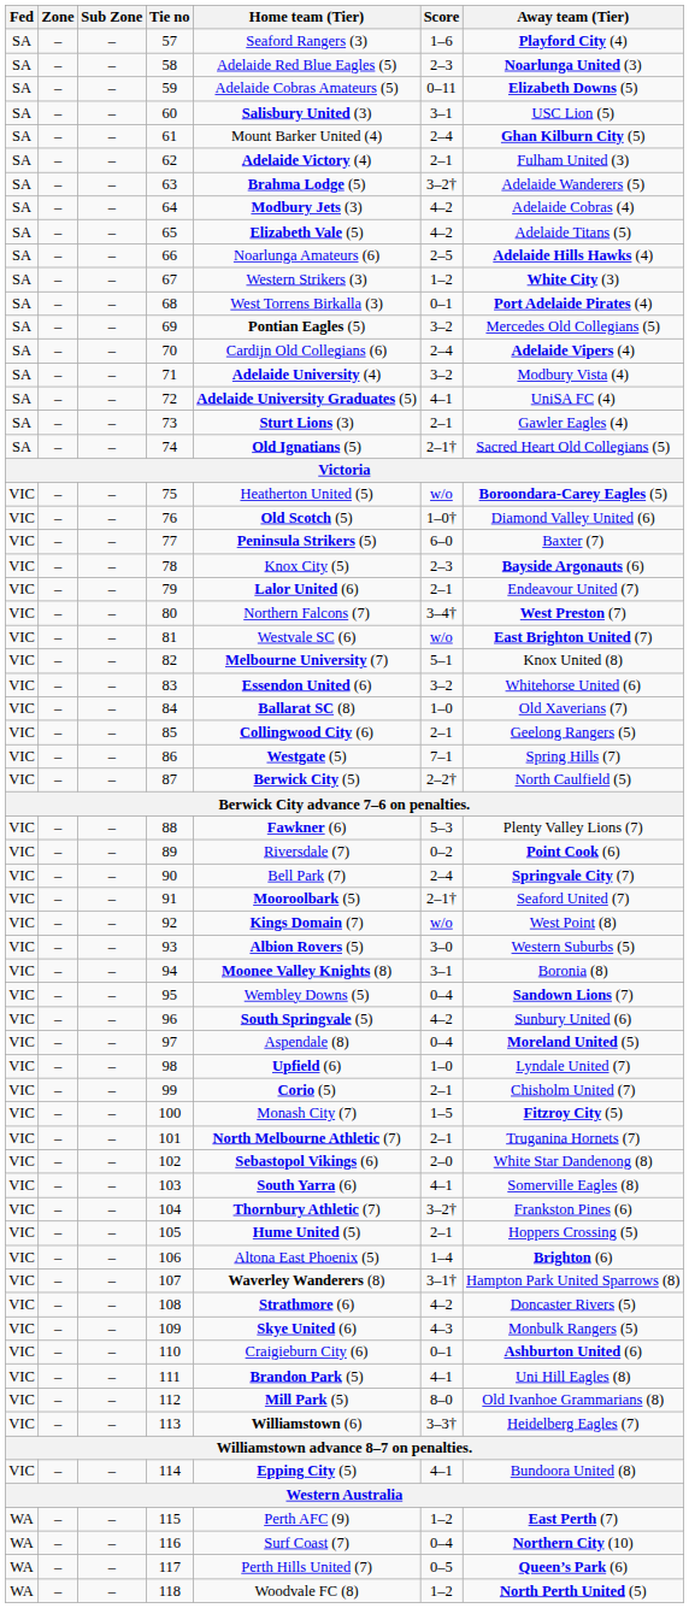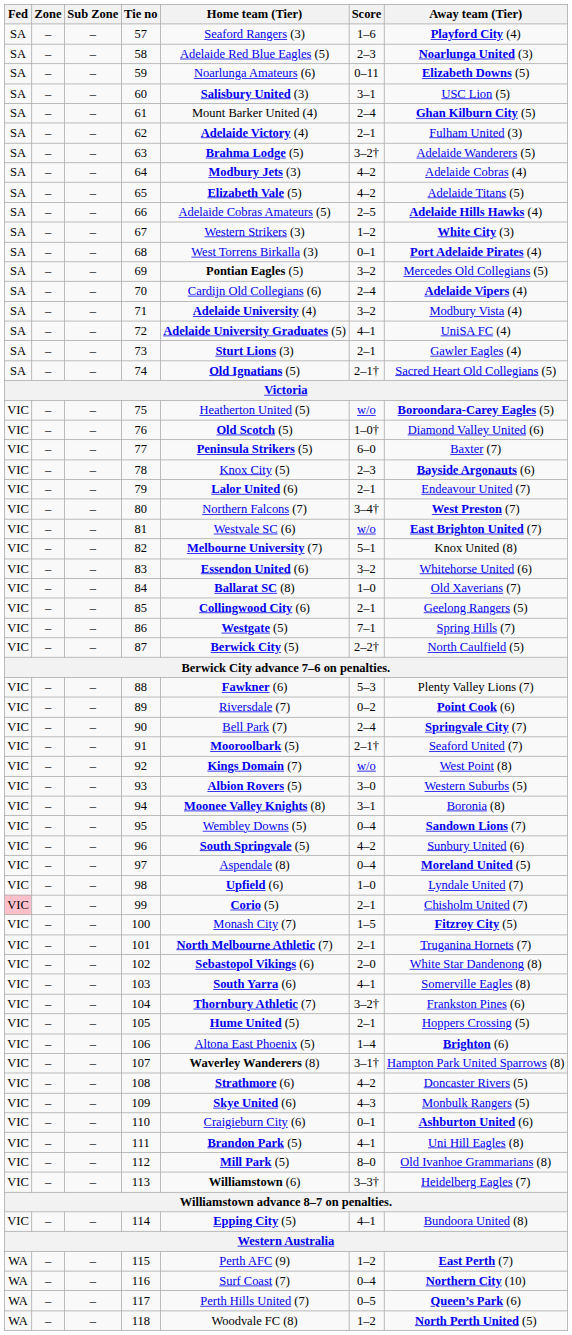59 | Home team (Tier): Adelaide Cobras Amateurs (5) -> Noarlunga Amateurs (6)
66 | Home team (Tier): Noarlunga Amateurs (6) -> Adelaide Cobras Amateurs (5)
99 | Fed: no background -> pink background
